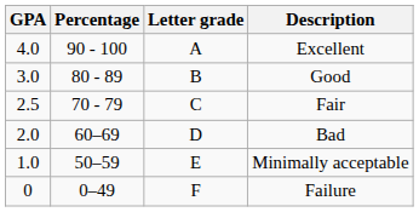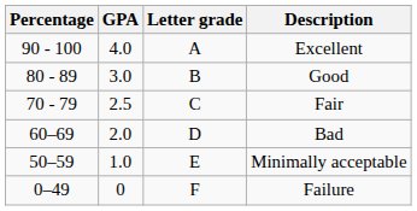columns swapped: GPA <-> Percentage
